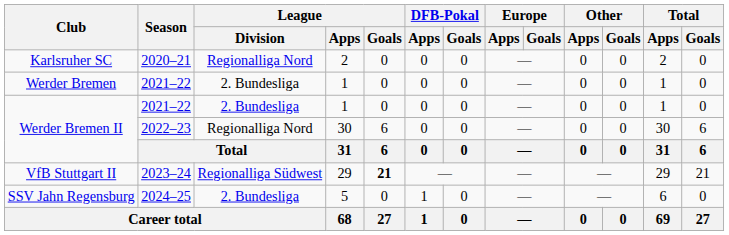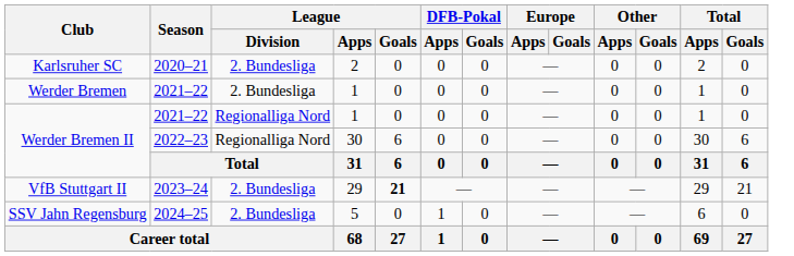Karlsruher SC | League / Division: Regionalliga Nord -> 2. Bundesliga
Werder Bremen II / 2021–22 | League / Division: 2. Bundesliga -> Regionalliga Nord
VfB Stuttgart II | League / Division: Regionalliga Südwest -> 2. Bundesliga
